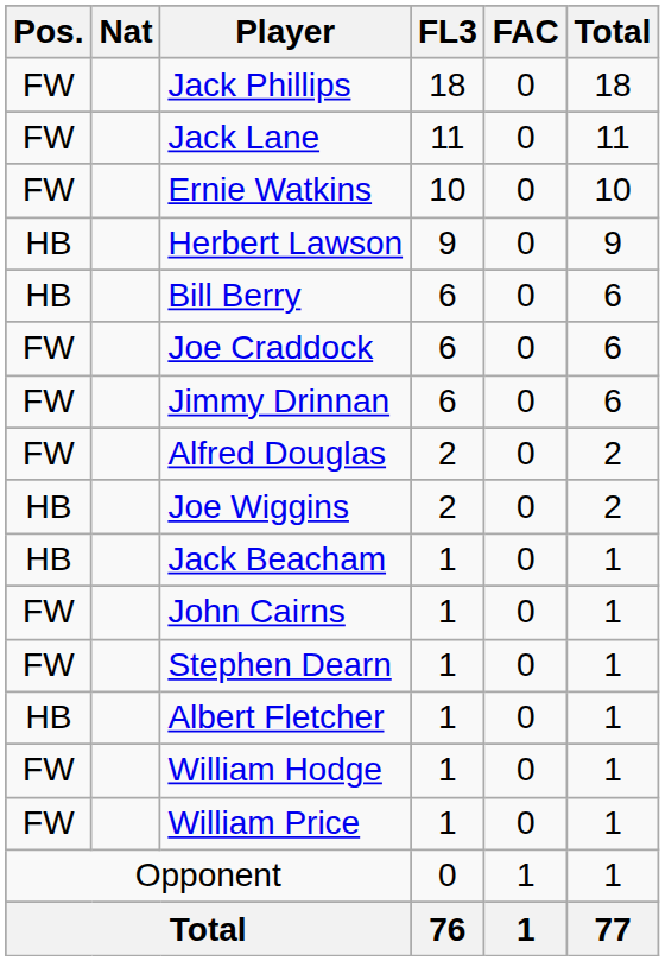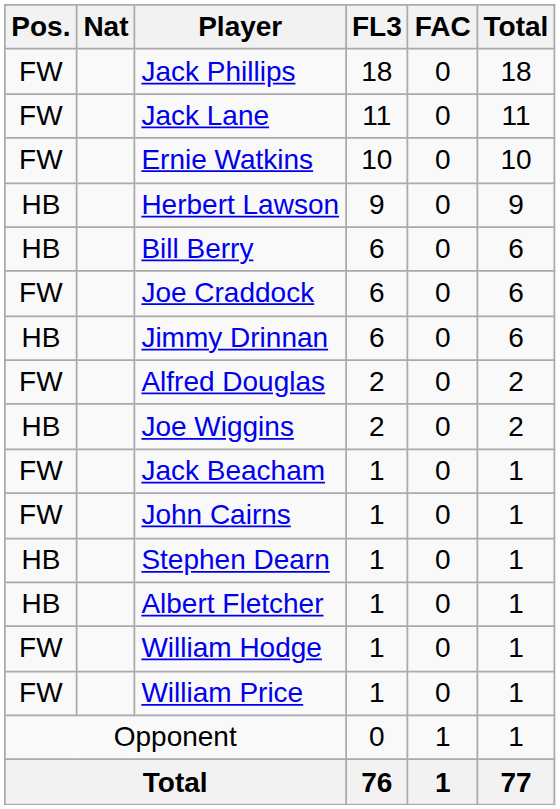Jimmy Drinnan | Pos.: FW -> HB
Jack Beacham | Pos.: HB -> FW
Stephen Dearn | Pos.: FW -> HB
